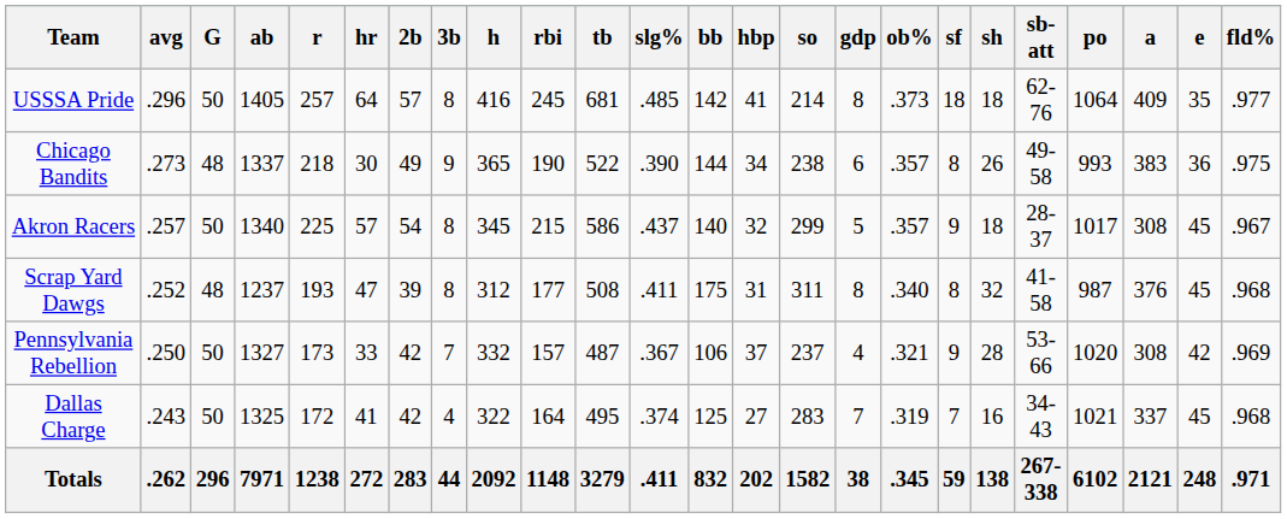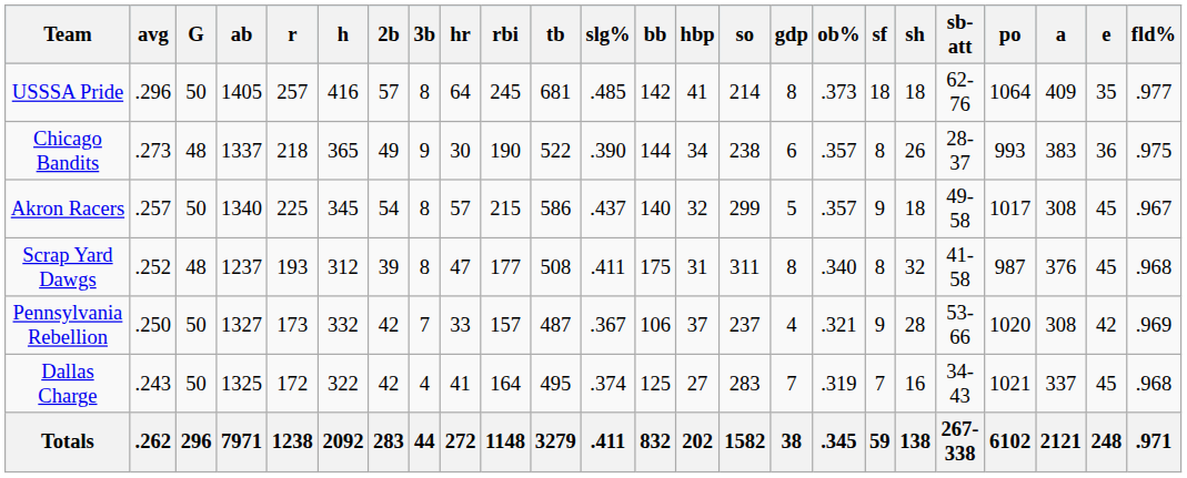columns swapped: h <-> hr
Chicago Bandits | sb-att: 49-58 -> 28-37
Akron Racers | sb-att: 28-37 -> 49-58
